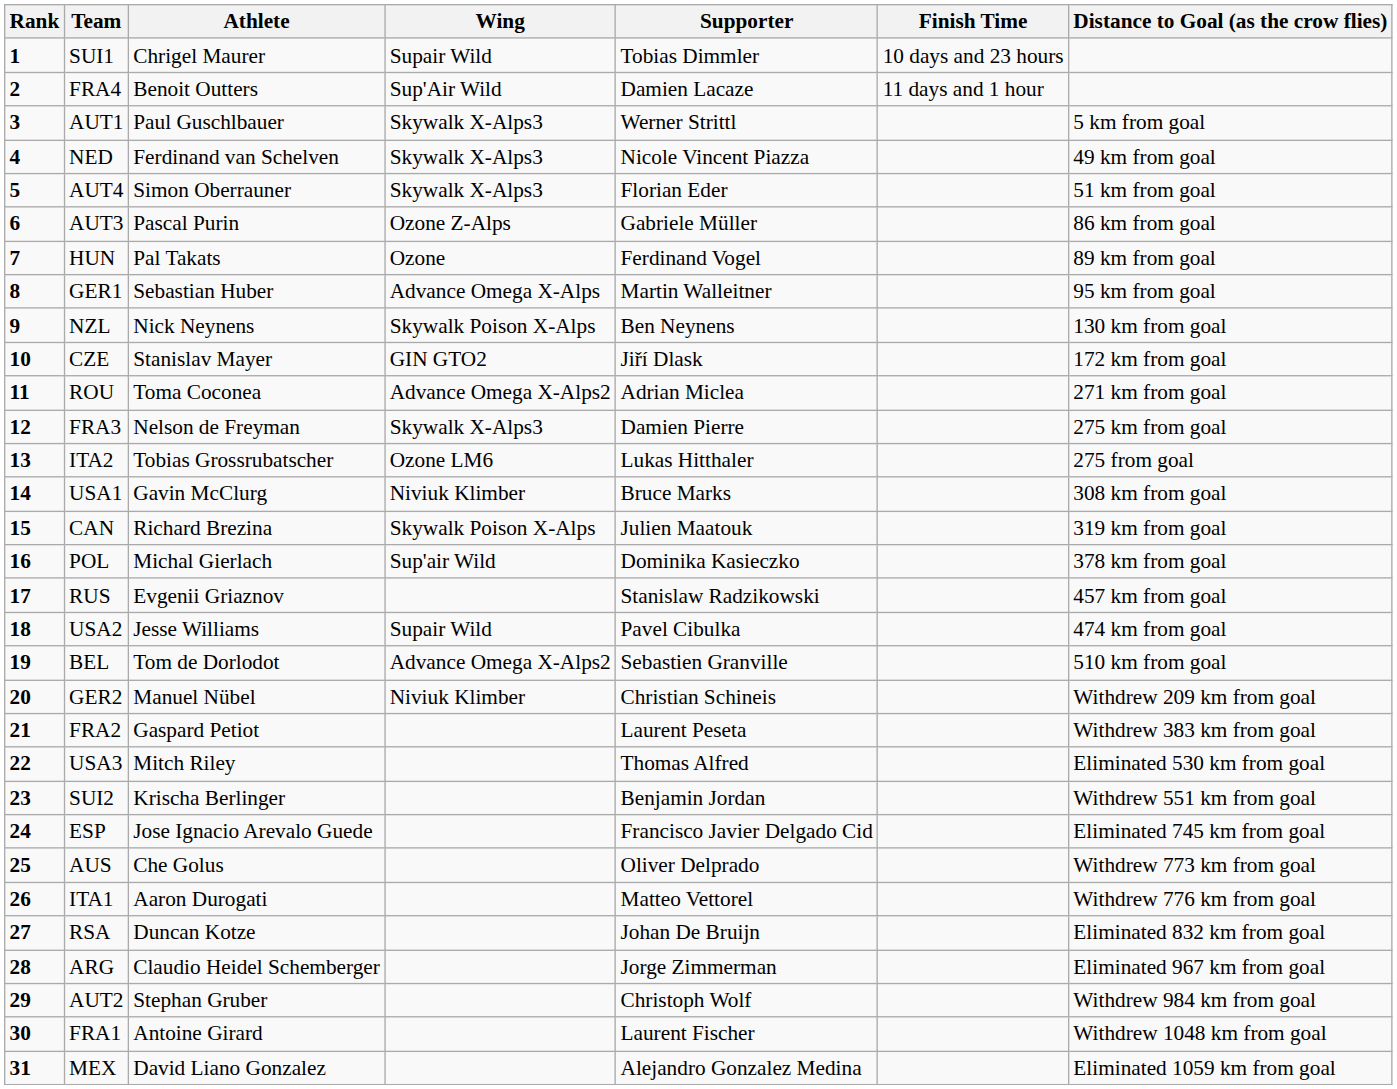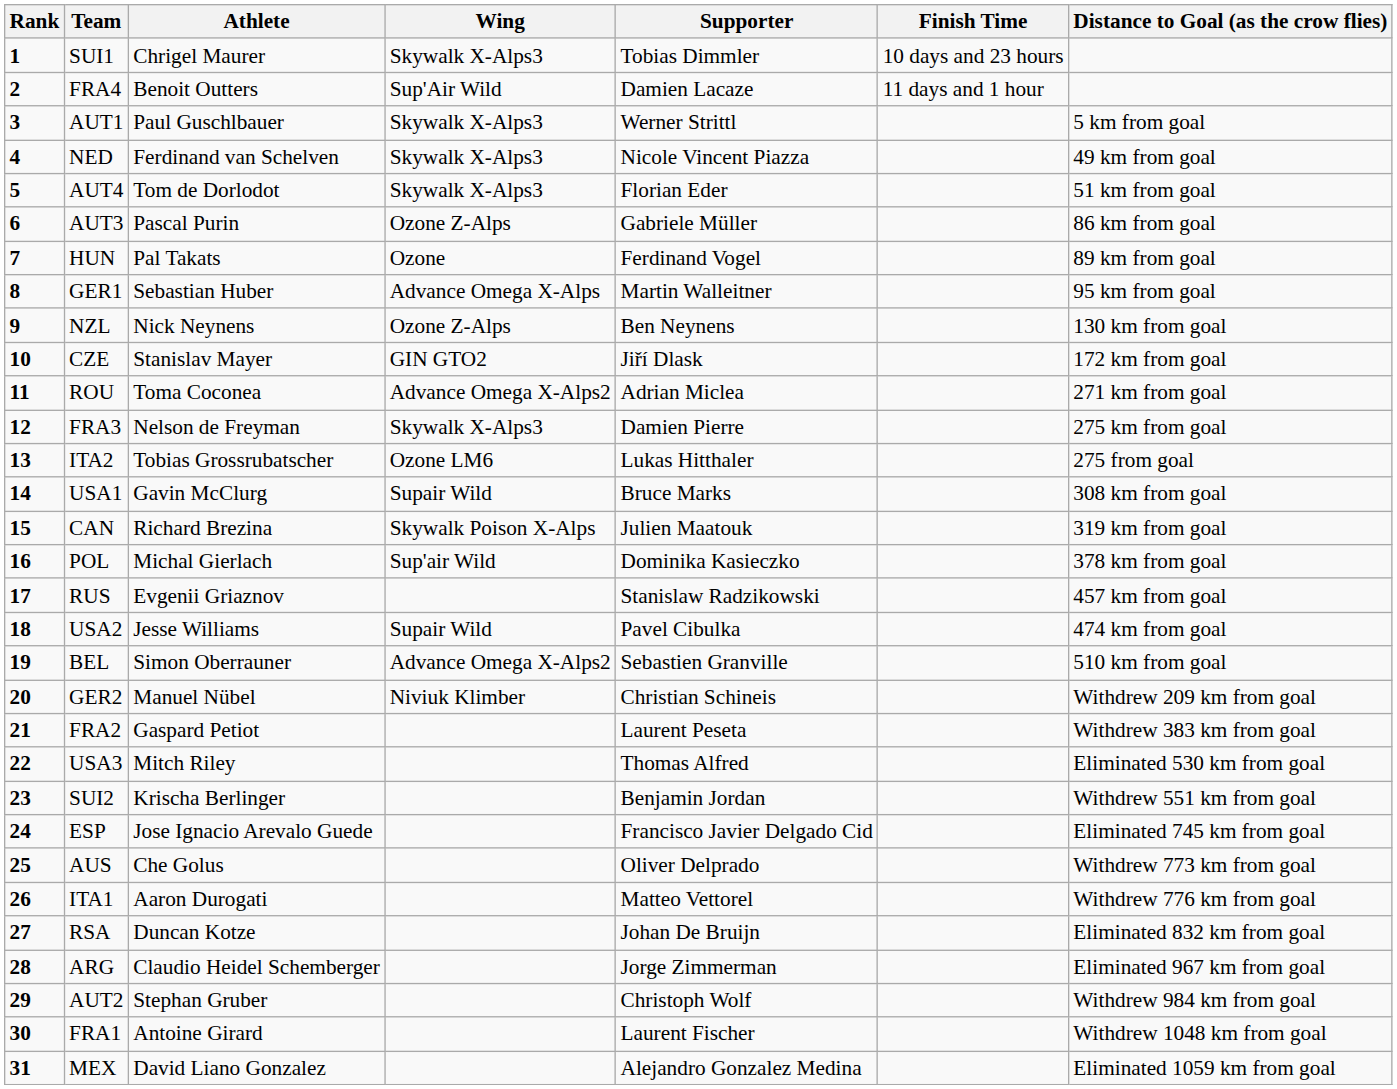SUI1 | Wing: Supair Wild -> Skywalk X-Alps3
AUT4 | Athlete: Simon Oberrauner -> Tom de Dorlodot
NZL | Wing: Skywalk Poison X-Alps -> Ozone Z-Alps
USA1 | Wing: Niviuk Klimber -> Supair Wild
BEL | Athlete: Tom de Dorlodot -> Simon Oberrauner
